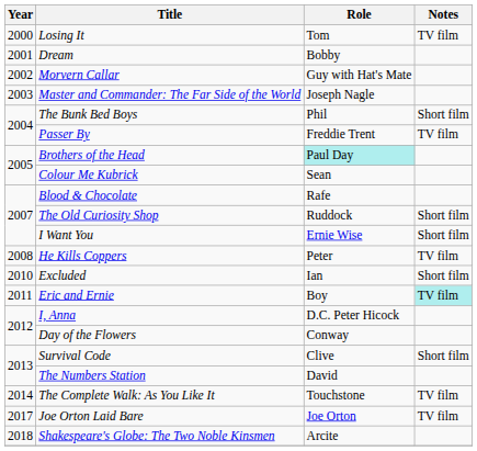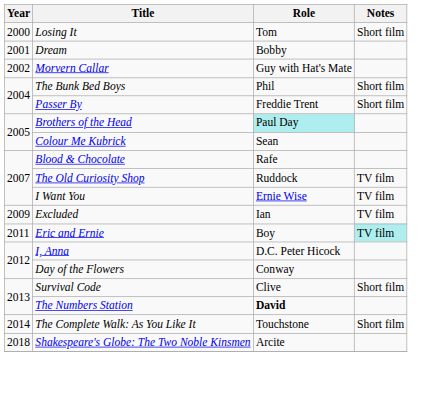Losing It | Notes: TV film -> Short film
- row: 2003 | Master and Commander: The Far Side of the World | Joseph Nagle
Passer By | Notes: TV film -> Short film
The Old Curiosity Shop | Notes: Short film -> TV film
I Want You | Notes: Short film -> TV film
- row: 2008 | He Kills Coppers | Peter | TV film
Excluded | Year: 2010 -> 2009
Excluded | Notes: Short film -> TV film
The Numbers Station | Role: normal -> bold
The Complete Walk: As You Like It | Notes: TV film -> Short film
- row: 2017 | Joe Orton Laid Bare | Joe Orton | TV film
